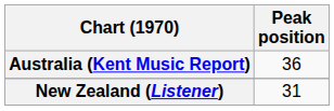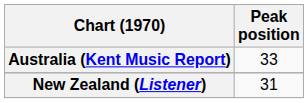Australia (Kent Music Report) | Peak position: 36 -> 33
